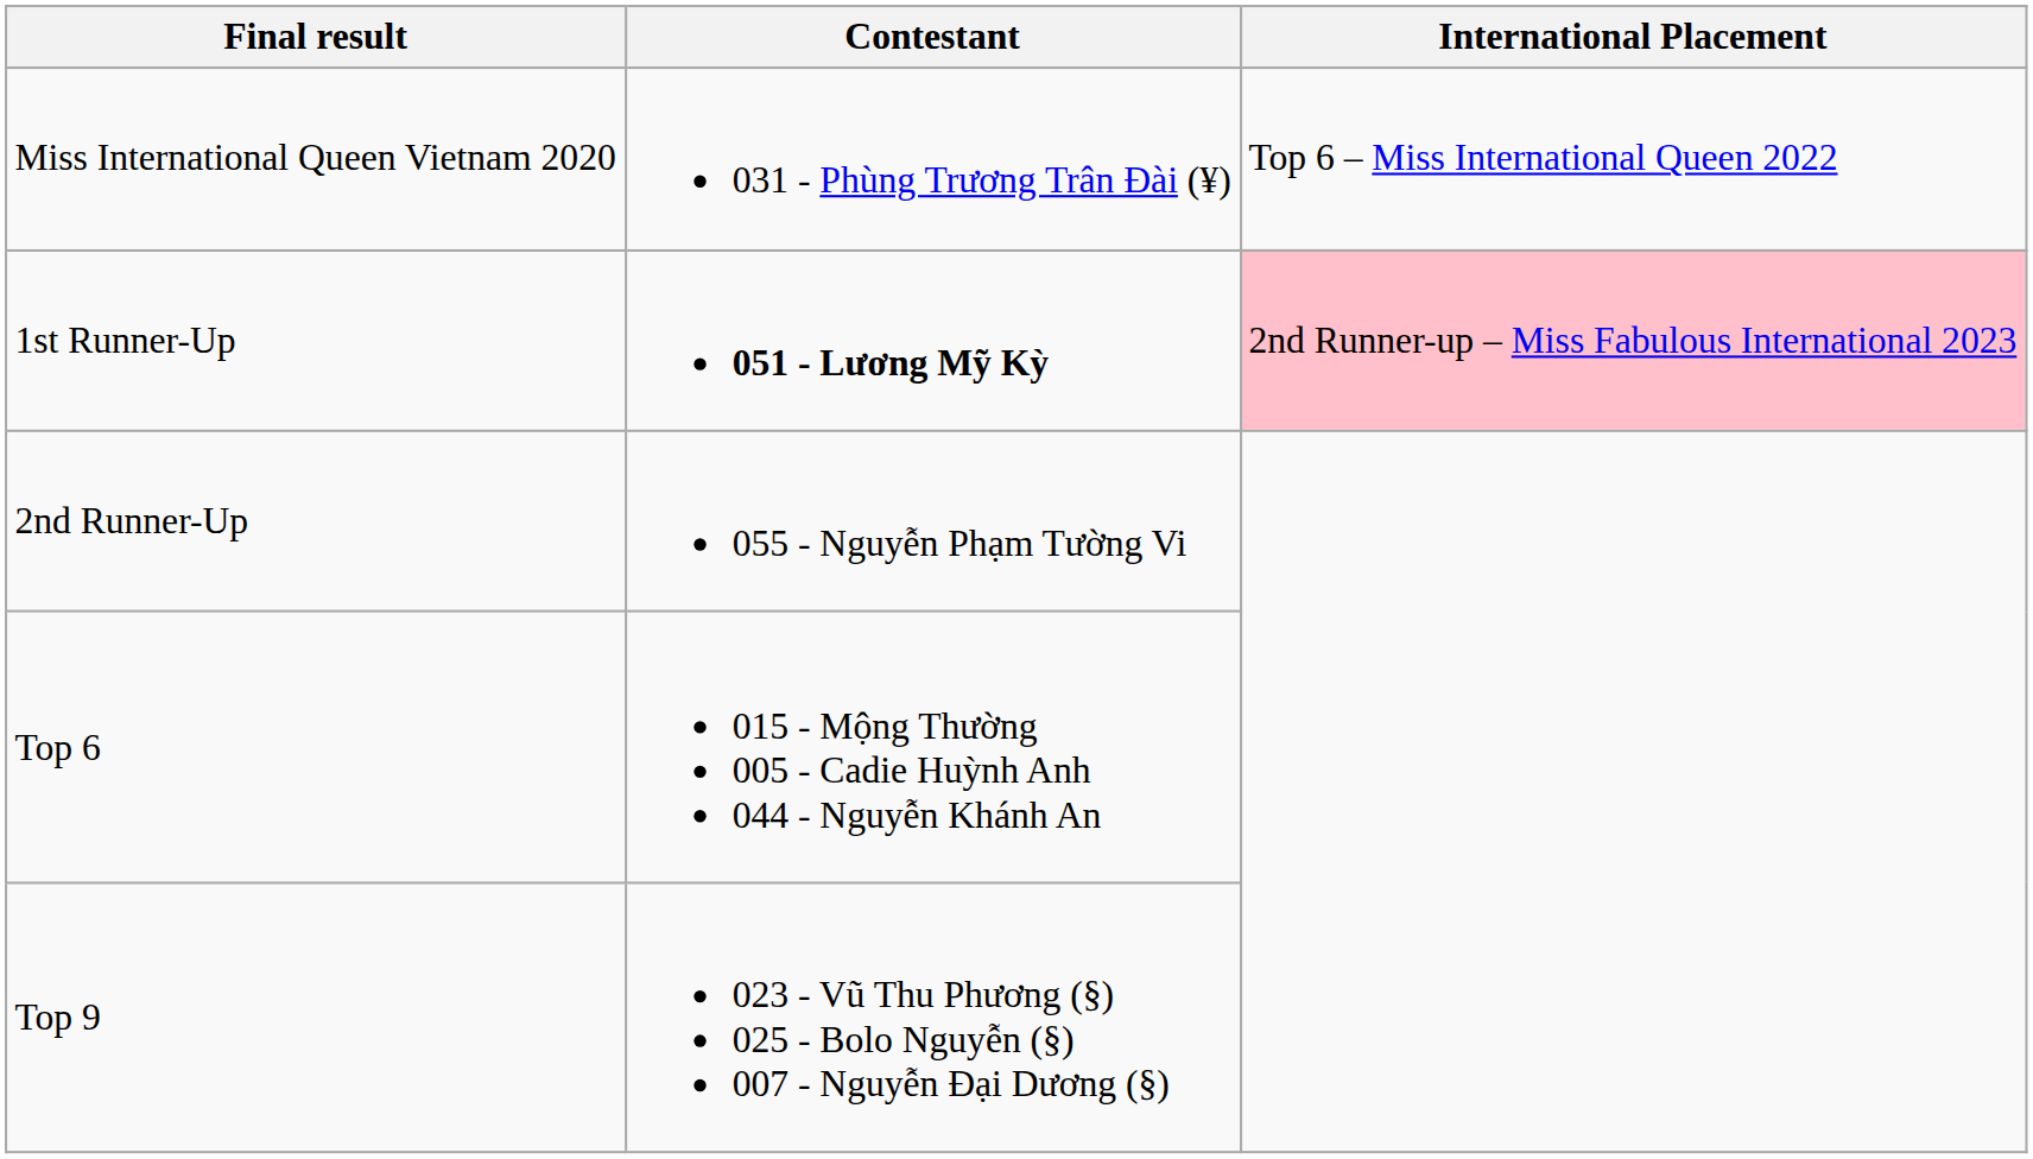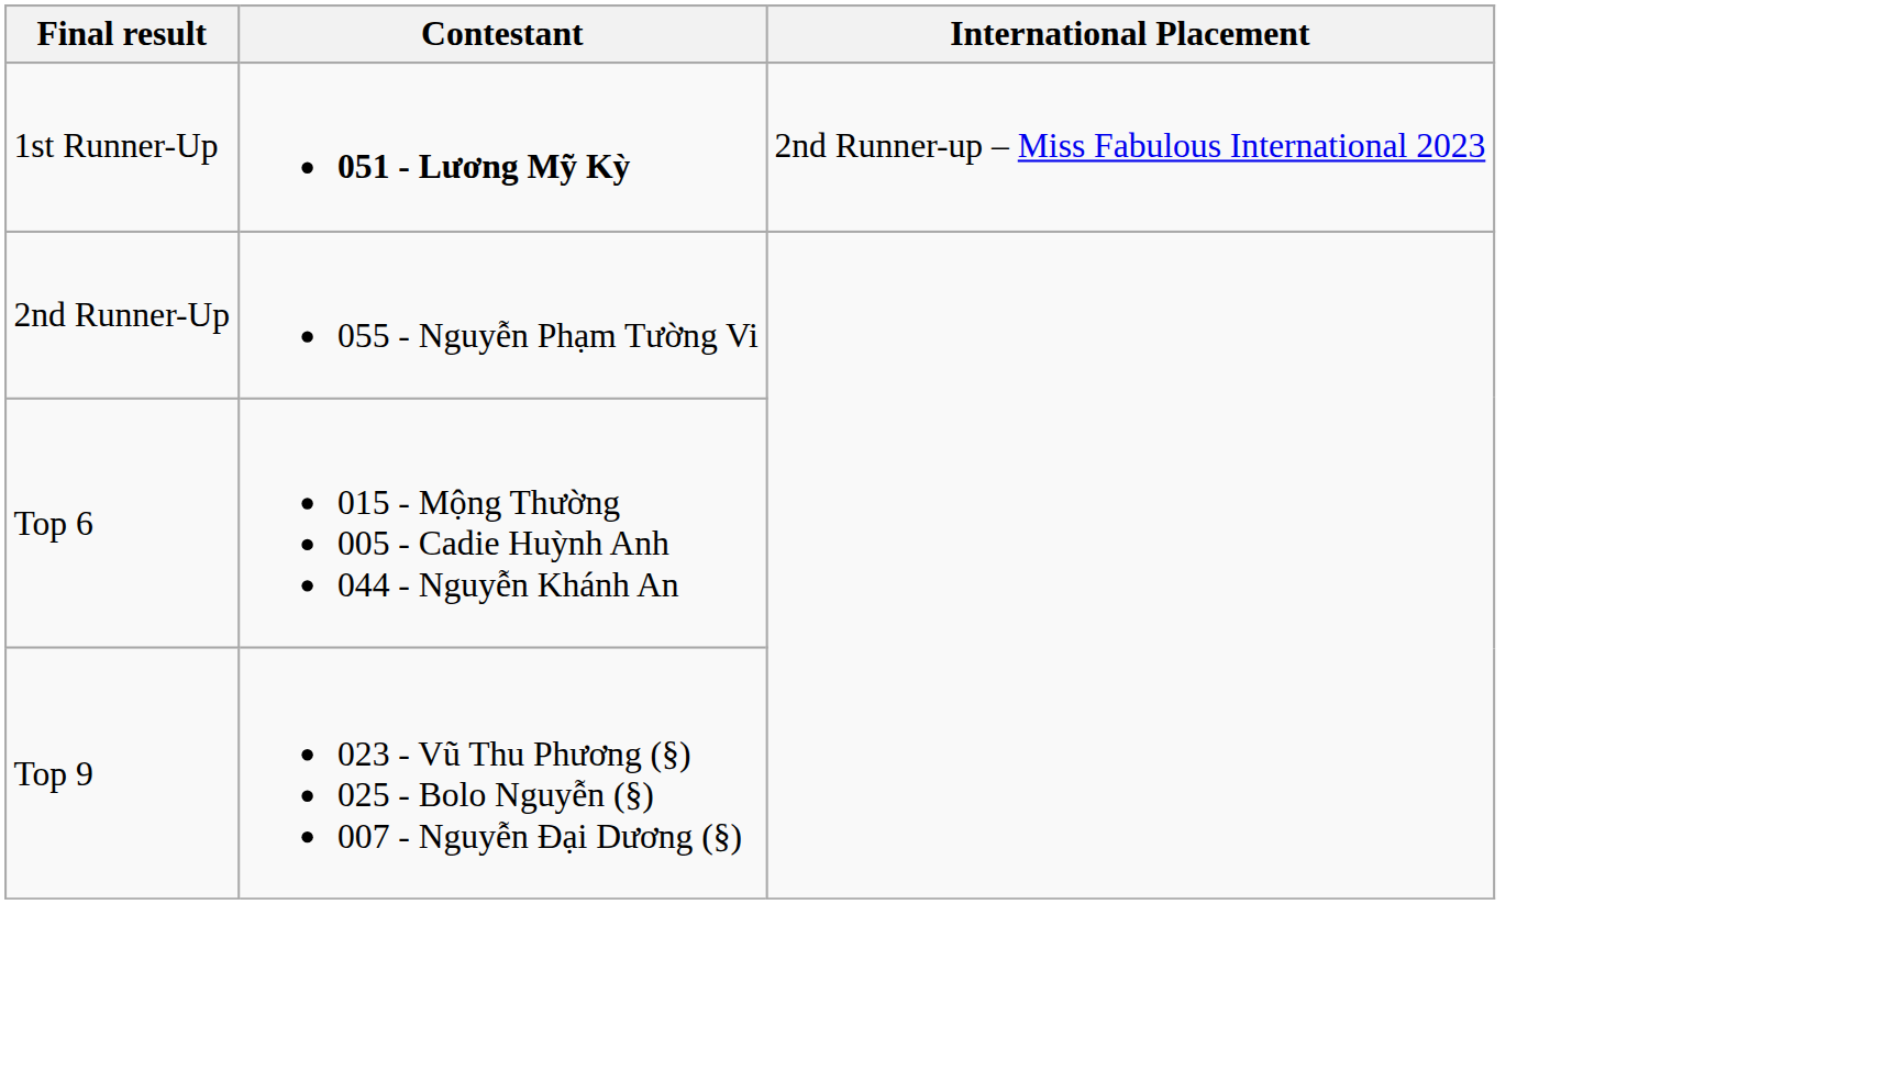- row: Miss International Queen Vietnam 2020 | 031 - Phùng Trương Trân Đài (¥) | Top 6 – Miss International Queen 2022
1st Runner-Up | International Placement: pink background -> no background
